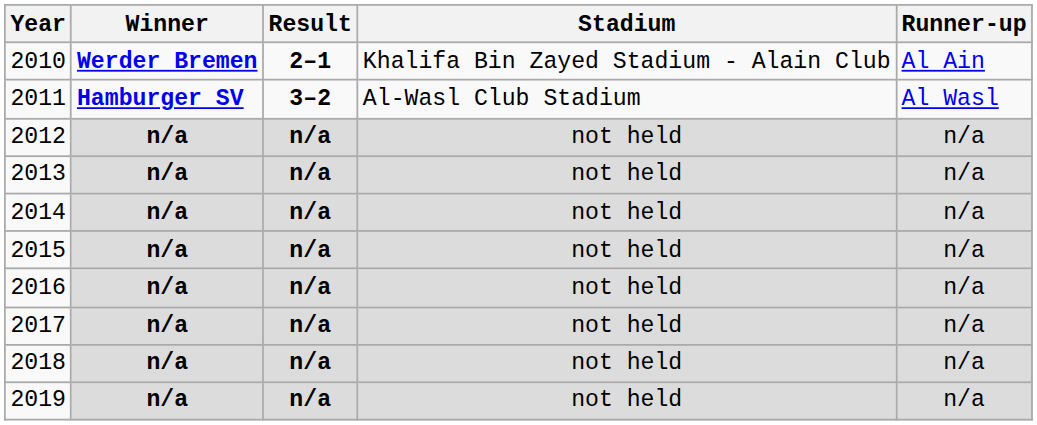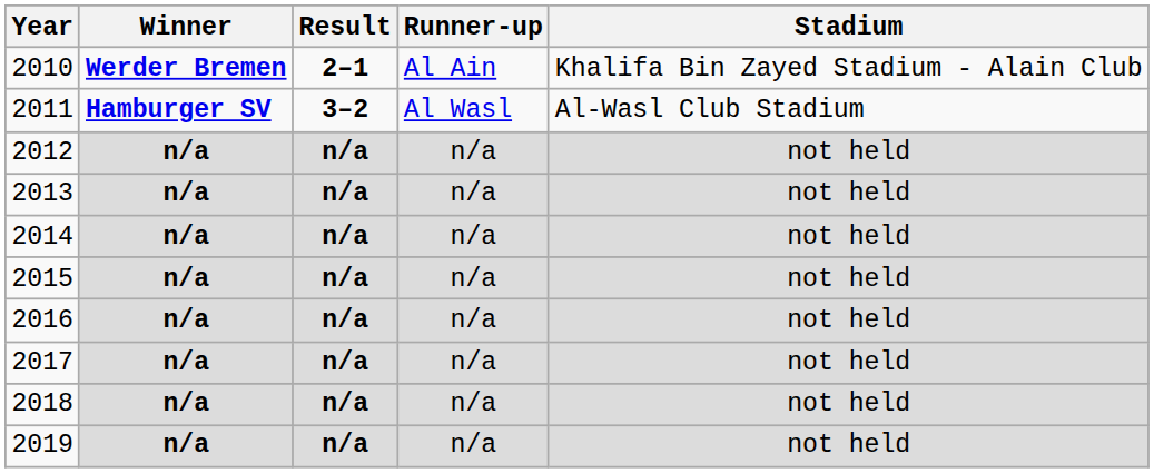columns swapped: Runner-up <-> Stadium
